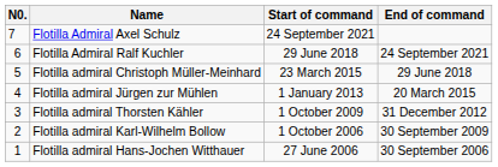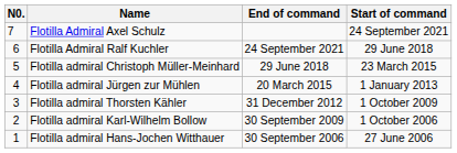columns swapped: Start of command <-> End of command
